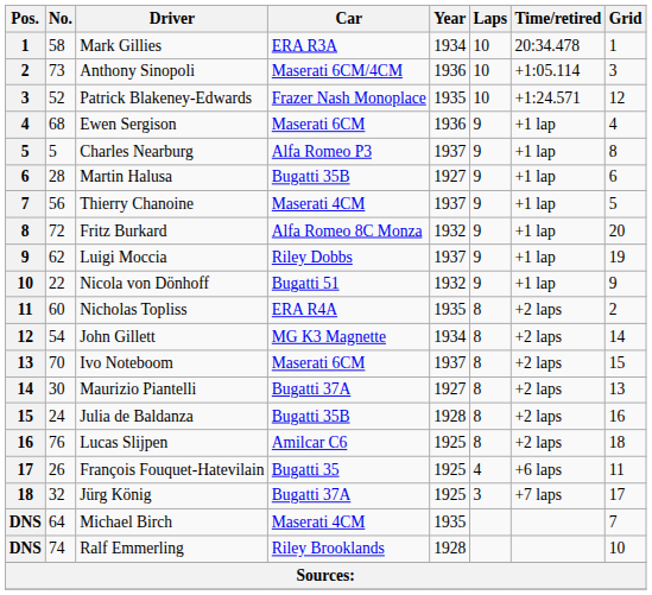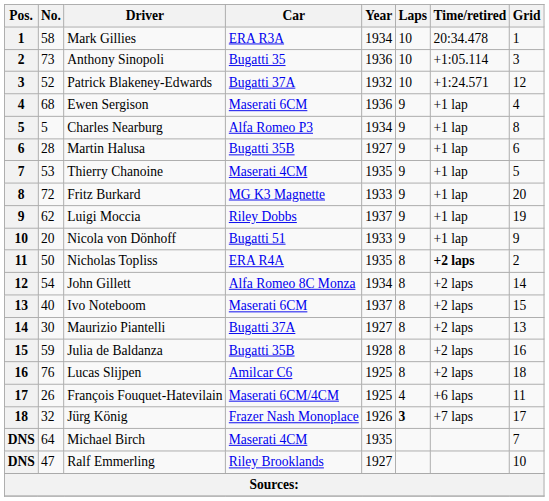Anthony Sinopoli | Car: Maserati 6CM/4CM -> Bugatti 35
Patrick Blakeney-Edwards | Car: Frazer Nash Monoplace -> Bugatti 37A
Patrick Blakeney-Edwards | Year: 1935 -> 1932
Charles Nearburg | Year: 1937 -> 1934
Thierry Chanoine | No.: 56 -> 53
Thierry Chanoine | Year: 1937 -> 1935
Fritz Burkard | Car: Alfa Romeo 8C Monza -> MG K3 Magnette
Fritz Burkard | Year: 1932 -> 1933
Nicola von Dönhoff | No.: 22 -> 20
Nicola von Dönhoff | Year: 1932 -> 1933
Nicholas Topliss | No.: 60 -> 50
Nicholas Topliss | Time/retired: normal -> bold
John Gillett | Car: MG K3 Magnette -> Alfa Romeo 8C Monza
Ivo Noteboom | No.: 70 -> 40
Julia de Baldanza | No.: 24 -> 59
François Fouquet-Hatevilain | Car: Bugatti 35 -> Maserati 6CM/4CM
Jürg König | Car: Bugatti 37A -> Frazer Nash Monoplace
Jürg König | Year: 1925 -> 1926
Jürg König | Laps: normal -> bold
Ralf Emmerling | No.: 74 -> 47
Ralf Emmerling | Year: 1928 -> 1927
